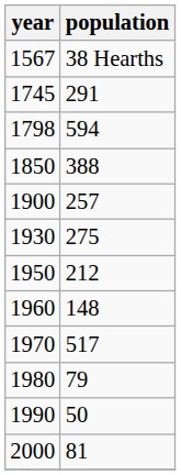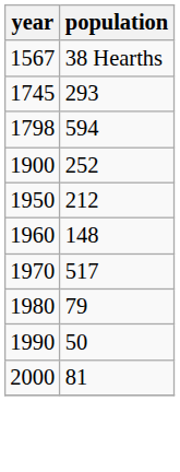1745 | population: 291 -> 293
- row: 1850 | 388
1900 | population: 257 -> 252
- row: 1930 | 275
